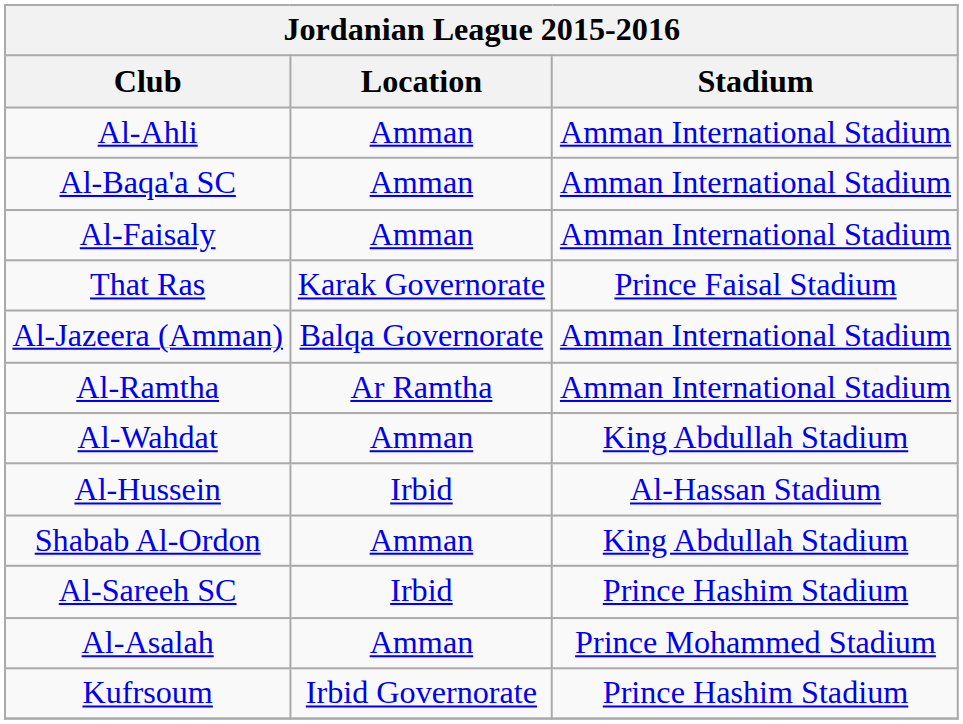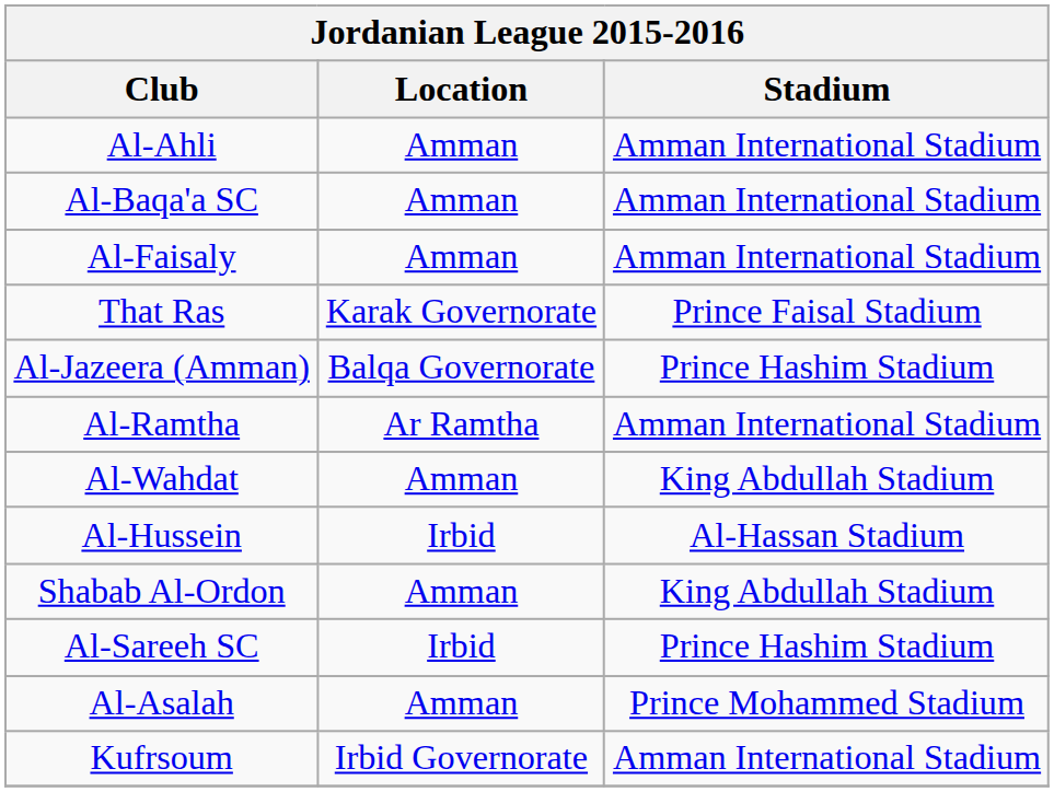Al-Jazeera (Amman) | Stadium: Amman International Stadium -> Prince Hashim Stadium
Kufrsoum | Stadium: Prince Hashim Stadium -> Amman International Stadium
